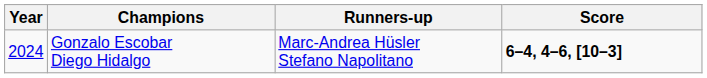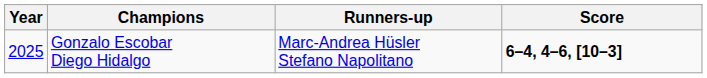Gonzalo Escobar Diego Hidalgo | Year: 2024 -> 2025
